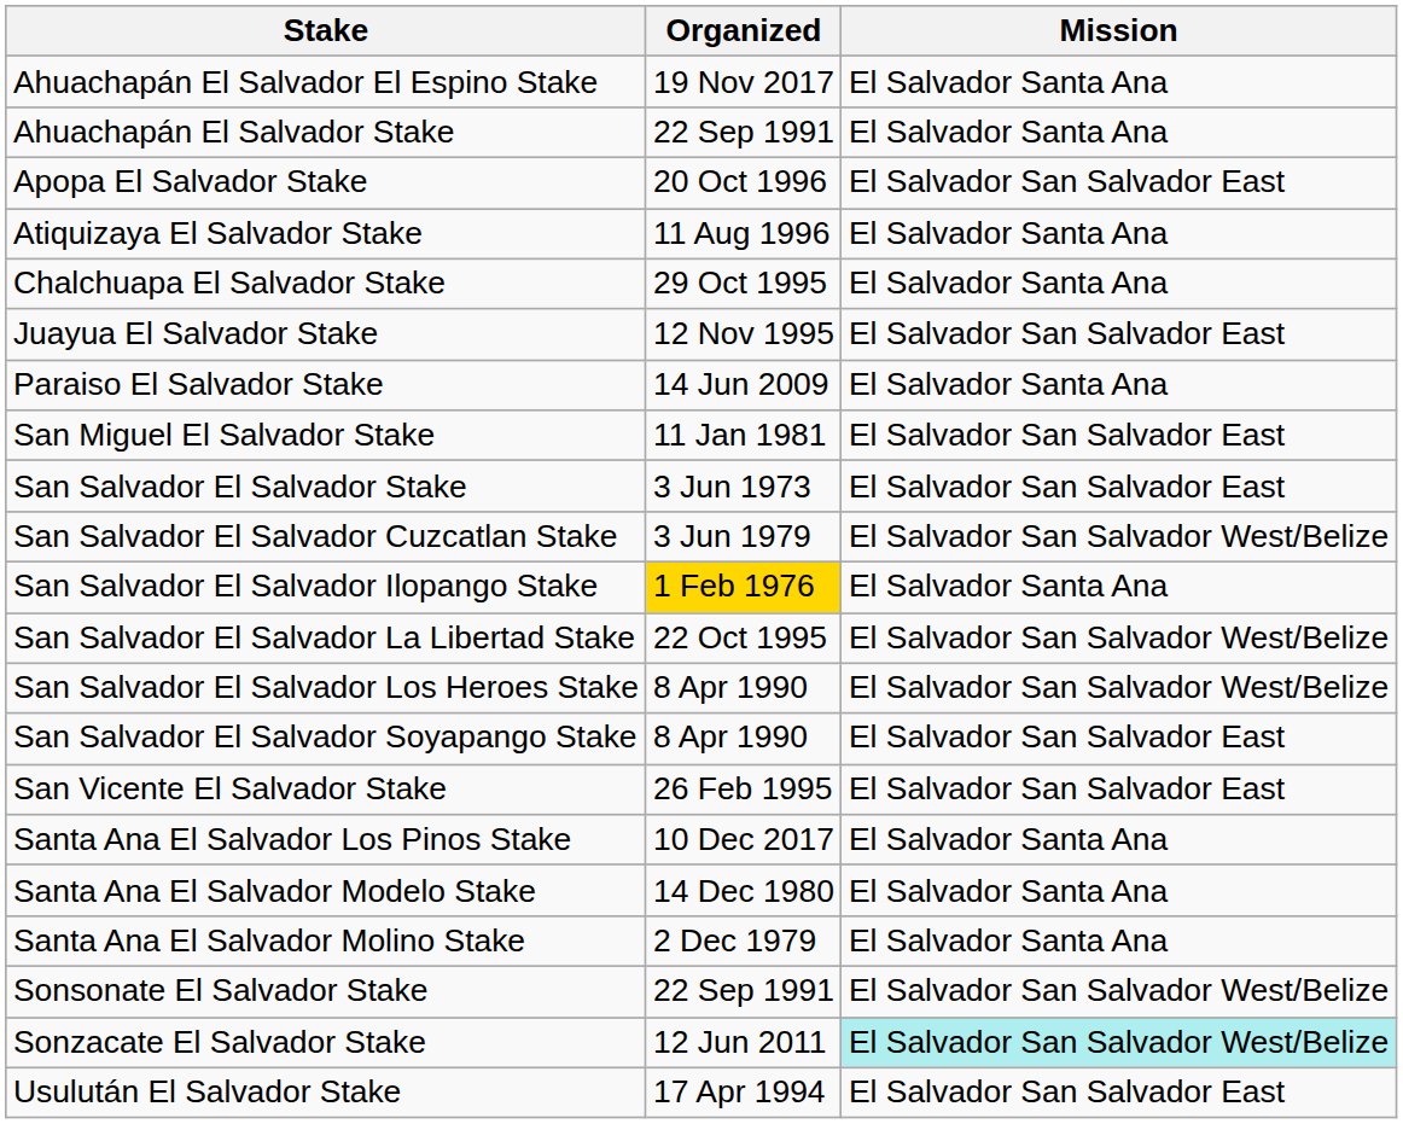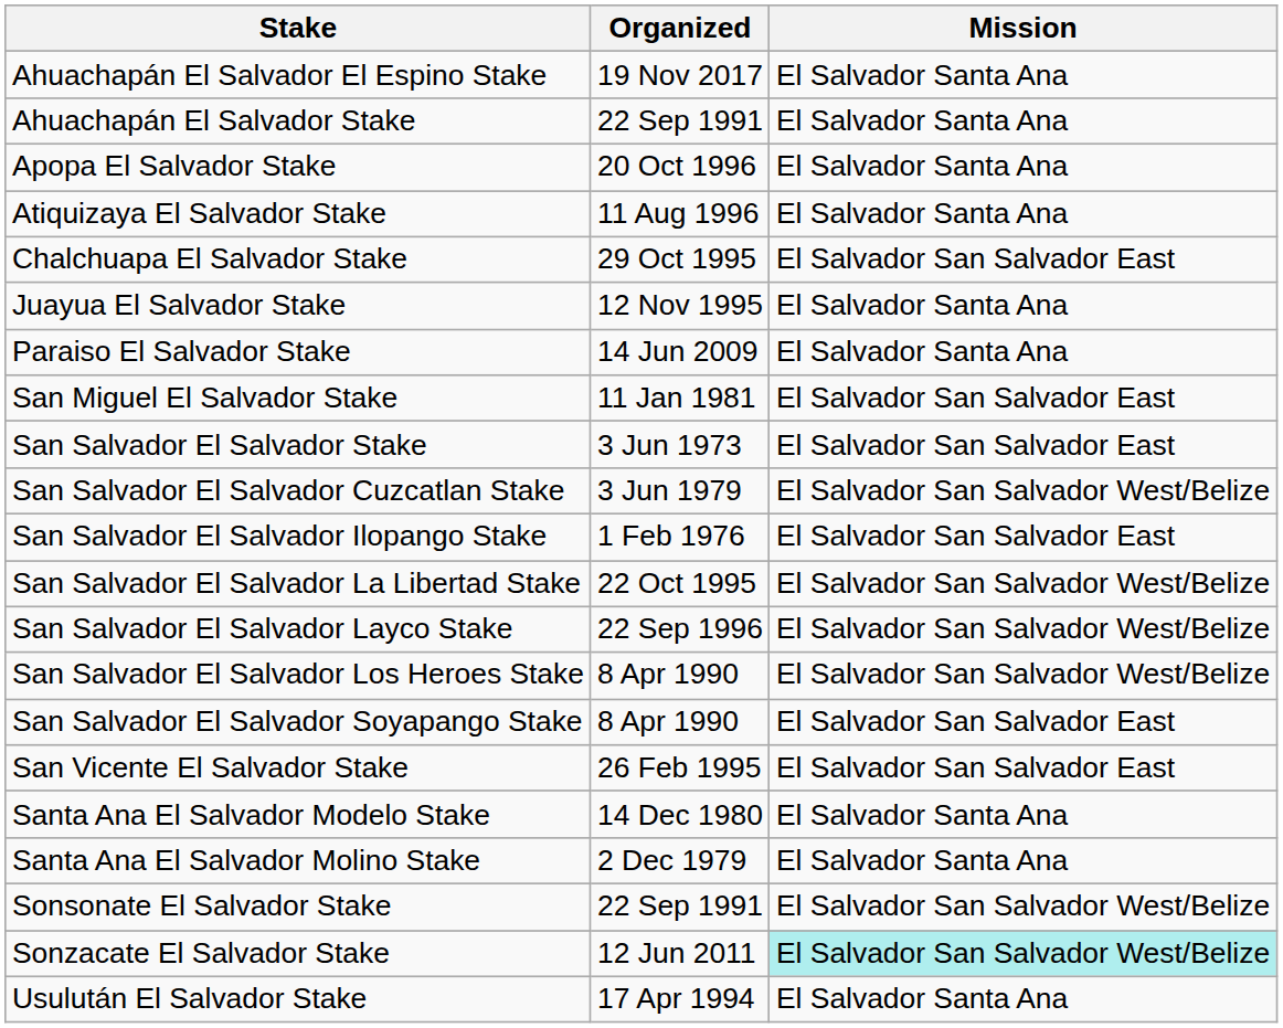Apopa El Salvador Stake | Mission: El Salvador San Salvador East -> El Salvador Santa Ana
Chalchuapa El Salvador Stake | Mission: El Salvador Santa Ana -> El Salvador San Salvador East
Juayua El Salvador Stake | Mission: El Salvador San Salvador East -> El Salvador Santa Ana
San Salvador El Salvador Ilopango Stake | Organized: gold background -> no background
San Salvador El Salvador Ilopango Stake | Mission: El Salvador Santa Ana -> El Salvador San Salvador East
+ row: San Salvador El Salvador Layco Stake | 22 Sep 1996 | El Salvador San Salvador West/Belize
- row: Santa Ana El Salvador Los Pinos Stake | 10 Dec 2017 | El Salvador Santa Ana
Usulután El Salvador Stake | Mission: El Salvador San Salvador East -> El Salvador Santa Ana
